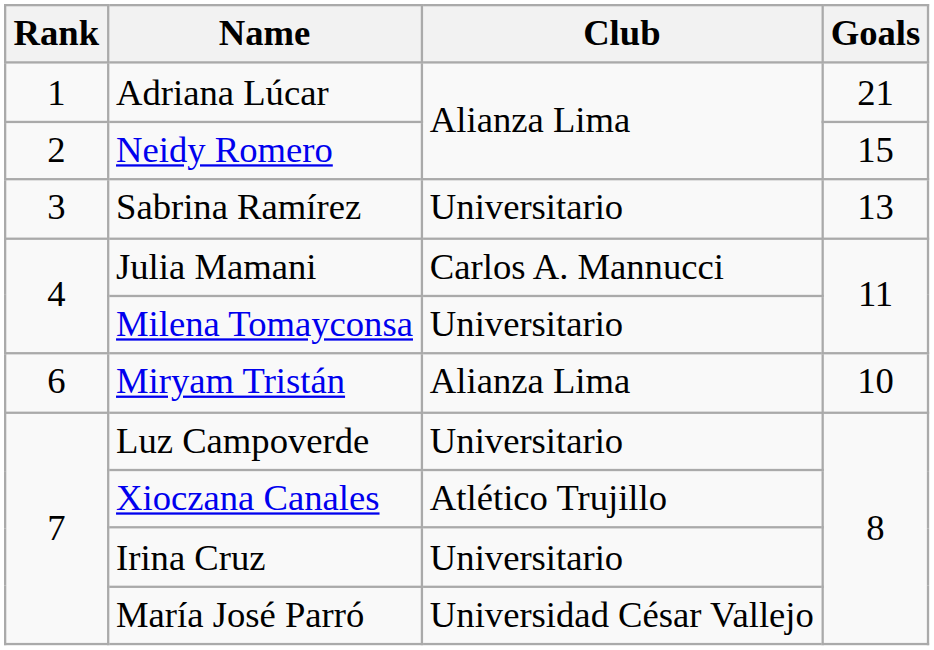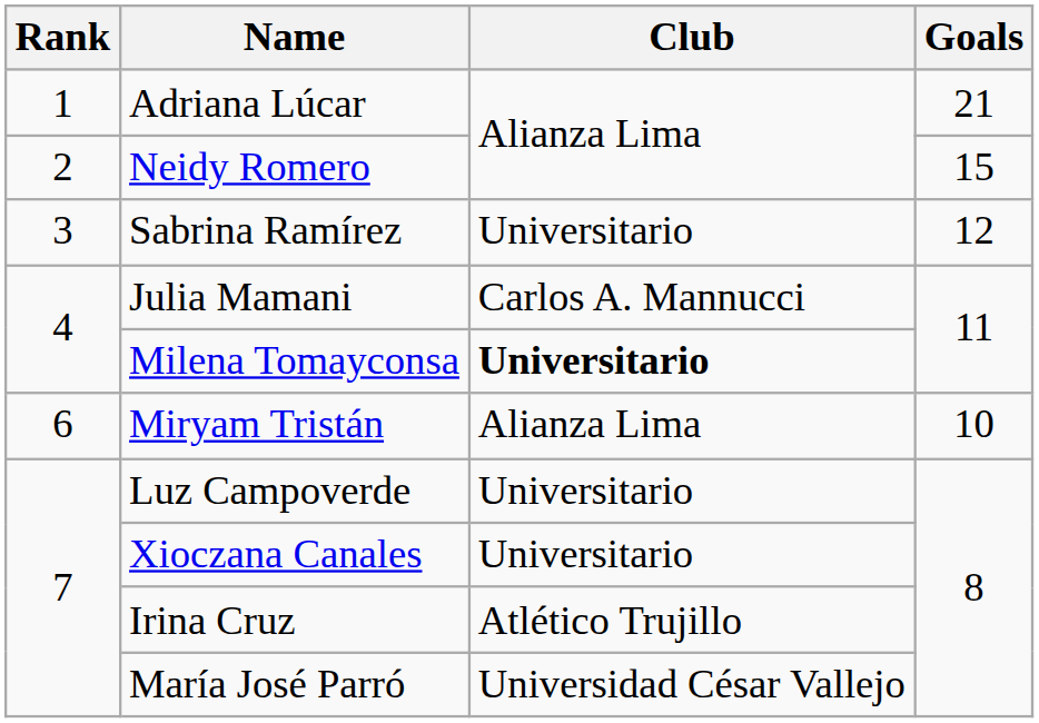Sabrina Ramírez | Goals: 13 -> 12
Milena Tomayconsa | Club: normal -> bold
Xioczana Canales | Club: Atlético Trujillo -> Universitario
Irina Cruz | Club: Universitario -> Atlético Trujillo
